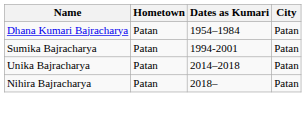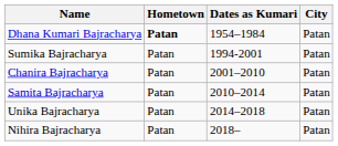Dhana Kumari Bajracharya | Hometown: normal -> bold
+ row: Chanira Bajracharya | Patan | 2001–2010 | Patan
+ row: Samita Bajracharya | Patan | 2010–2014 | Patan
